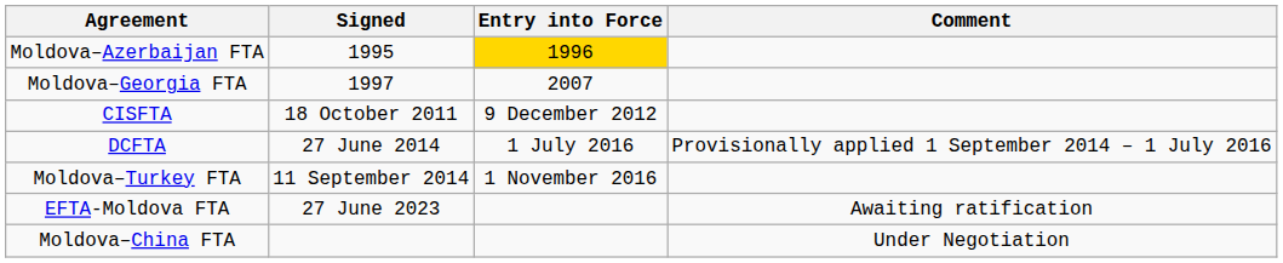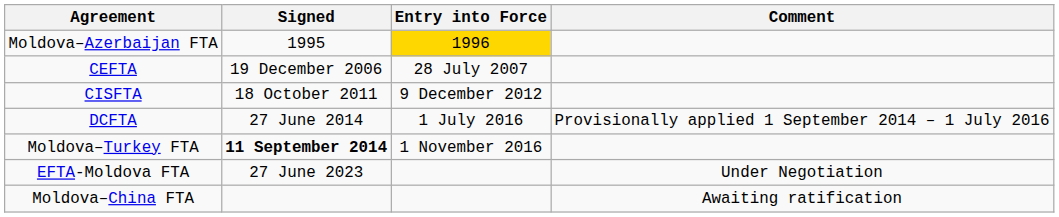- row: Moldova–Georgia FTA | 1997 | 2007
+ row: CEFTA | 19 December 2006 | 28 July 2007
Moldova–Turkey FTA | Signed: normal -> bold
EFTA-Moldova FTA | Comment: Awaiting ratification -> Under Negotiation
Moldova–China FTA | Comment: Under Negotiation -> Awaiting ratification
